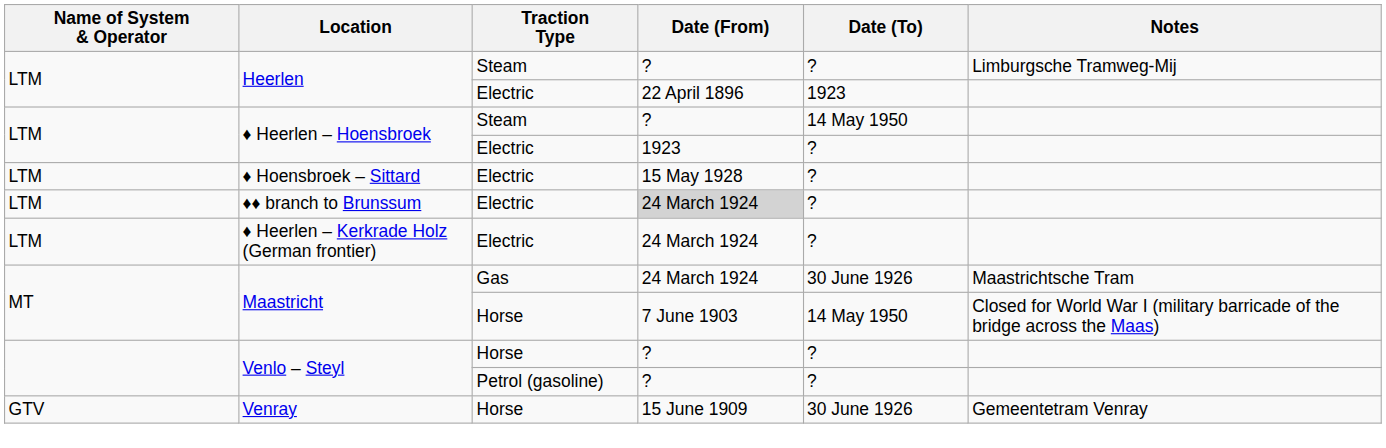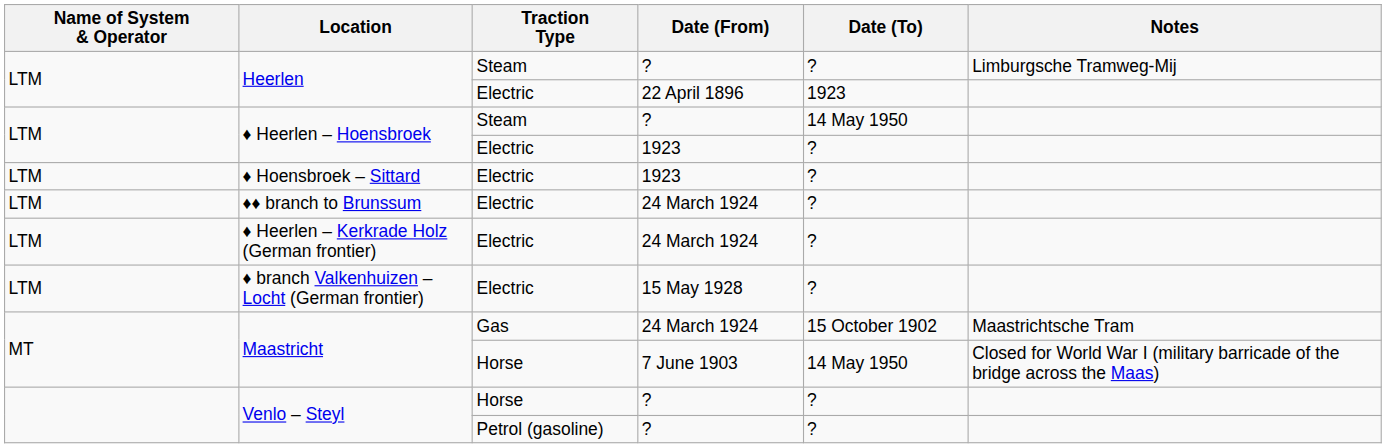♦ Hoensbroek – Sittard | Date (From): 15 May 1928 -> 1923
♦♦ branch to Brunssum | Date (From): lightgrey background -> no background
+ row: LTM | ♦ branch Valkenhuizen – Locht (German frontier) | Electric | 15 May 1928 | ?
Maastricht / Gas | Date (To): 30 June 1926 -> 15 October 1902
- row: GTV | Venray | Horse | 15 June 1909 | 30 June 1926 | Gemeentetram Venray
